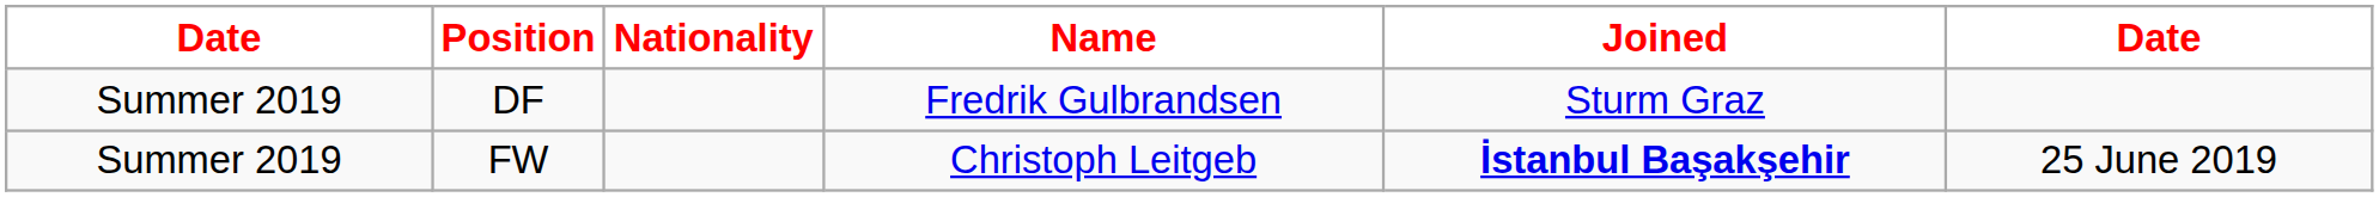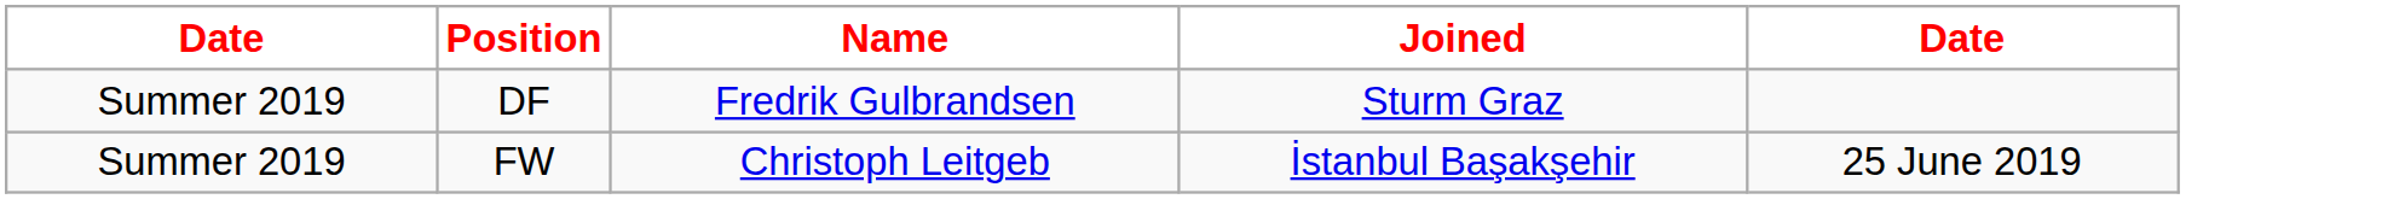- column: Nationality
FW | Joined: bold -> normal
